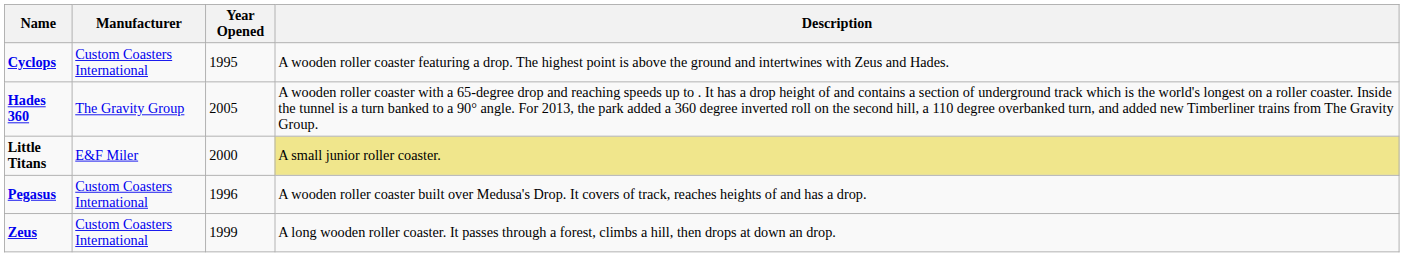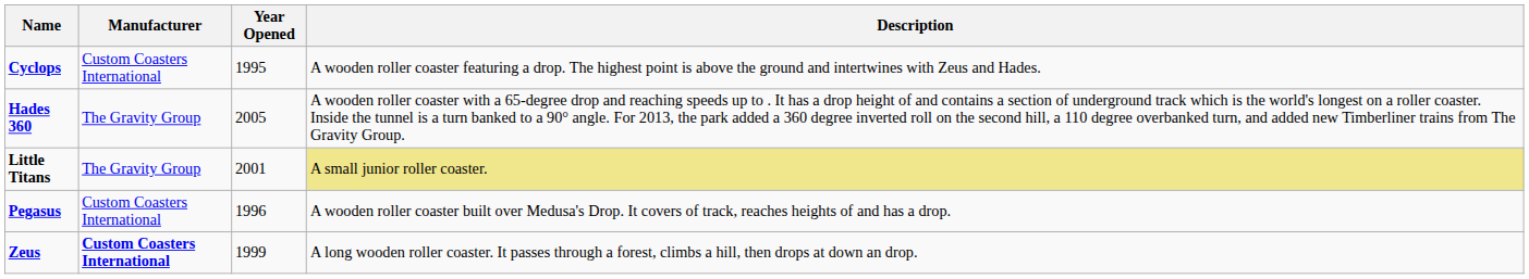Little Titans | Manufacturer: E&F Miler -> The Gravity Group
Little Titans | Year Opened: 2000 -> 2001
Zeus | Manufacturer: normal -> bold
